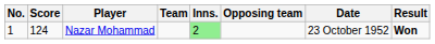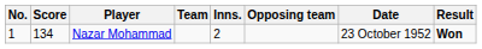Nazar Mohammad | Score: 124 -> 134
Nazar Mohammad | Inns.: lightgreen background -> no background
